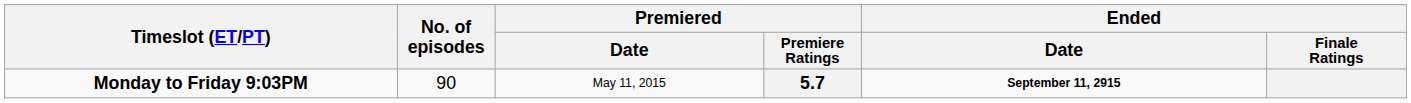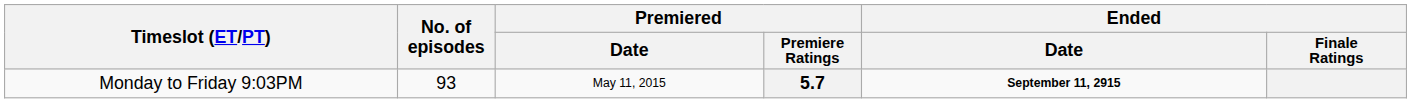5.7 | Timeslot (ET/PT): bold -> normal
5.7 | No. of episodes: 90 -> 93
